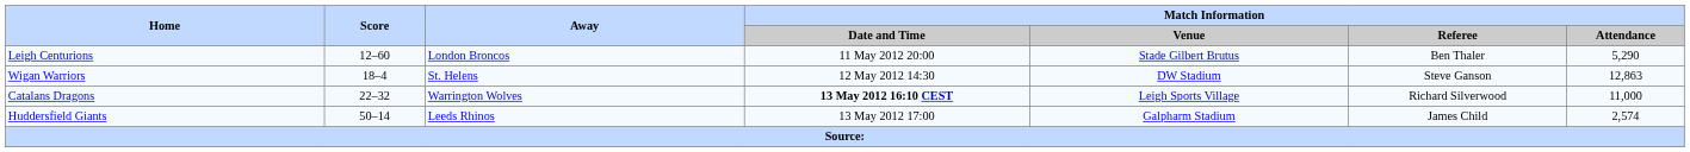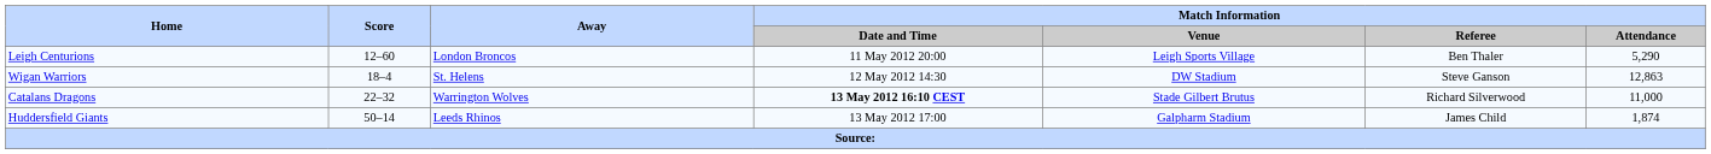Leigh Centurions | Match Information / Venue: Stade Gilbert Brutus -> Leigh Sports Village
Catalans Dragons | Match Information / Venue: Leigh Sports Village -> Stade Gilbert Brutus
Huddersfield Giants | Match Information / Attendance: 2,574 -> 1,874
